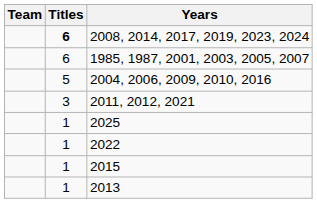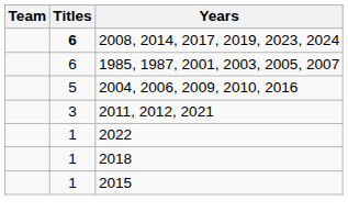- row: 1 | 2025
+ row: 1 | 2018
- row: 1 | 2013
